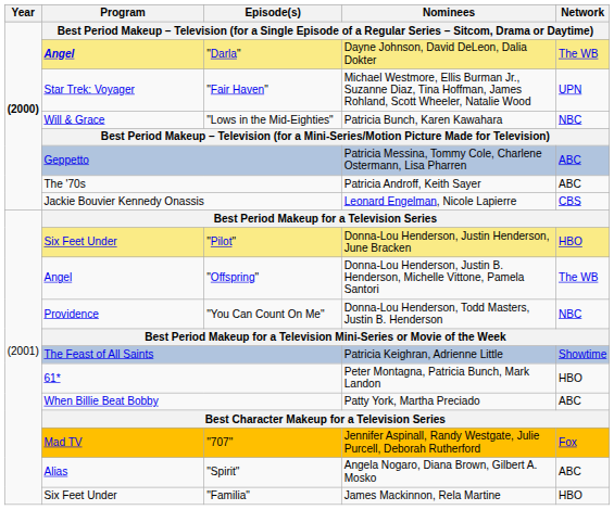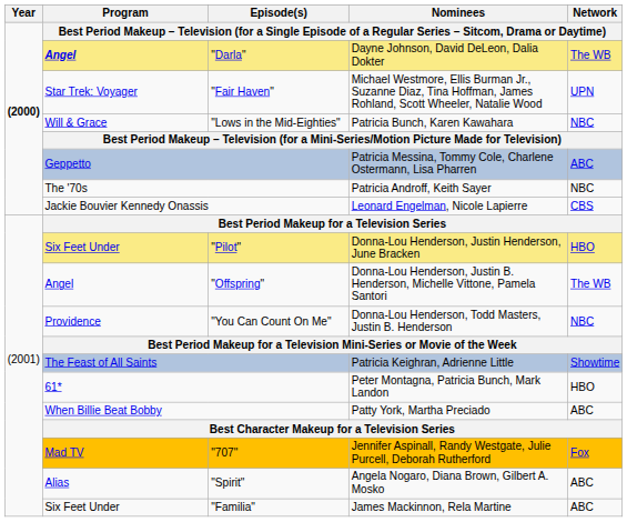The '70s | Network: ABC -> NBC
"Familia" | Network: HBO -> ABC
